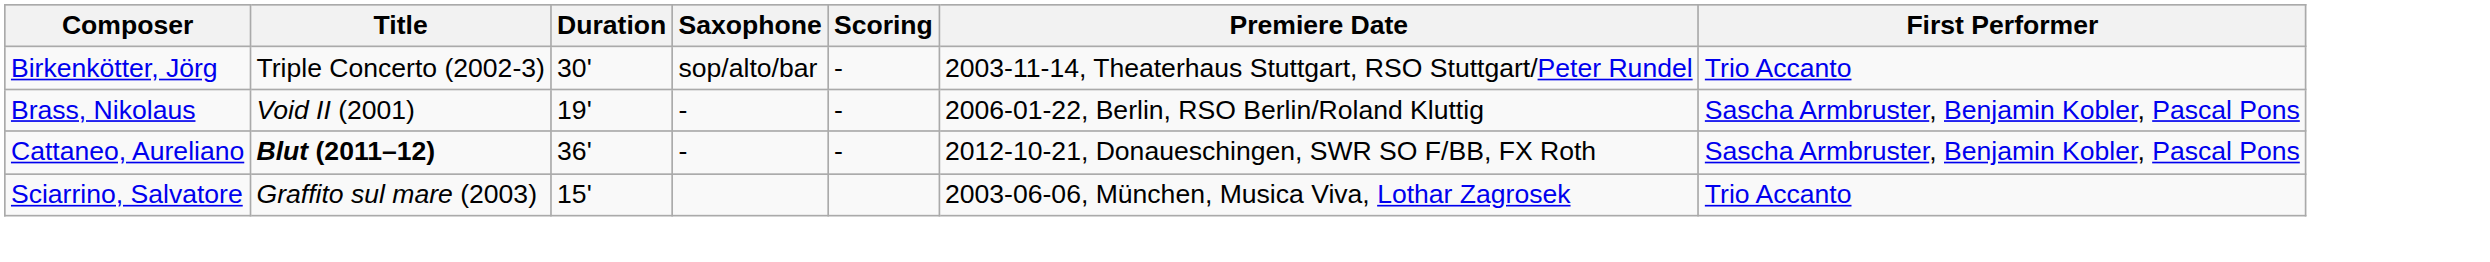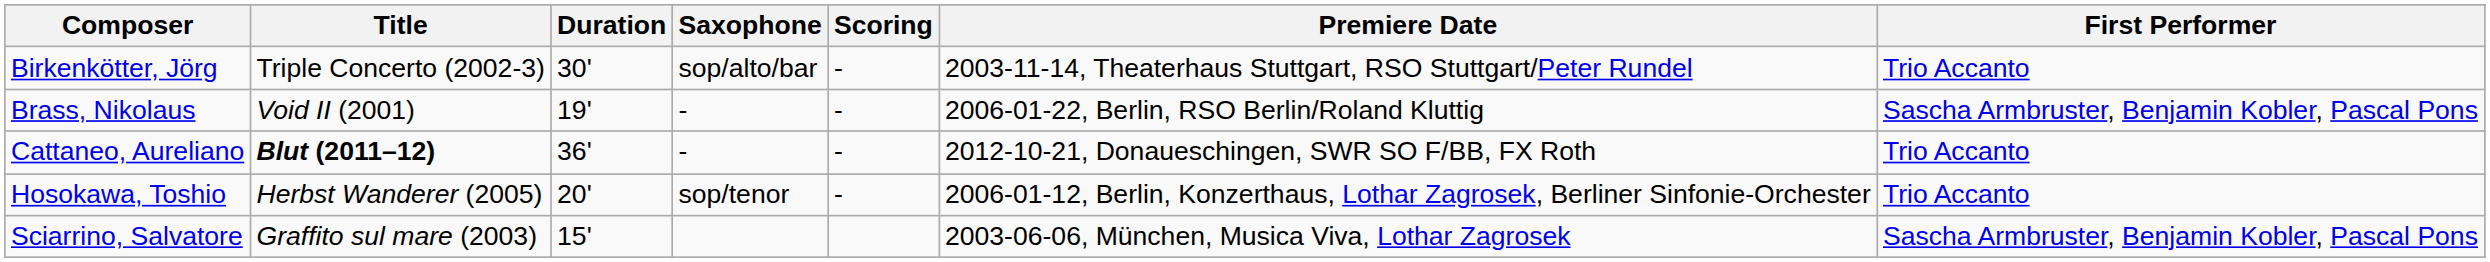Cattaneo, Aureliano | First Performer: Sascha Armbruster, Benjamin Kobler, Pascal Pons -> Trio Accanto
+ row: Hosokawa, Toshio | Herbst Wanderer (2005) | 20' | sop/tenor | - | 2006-01-12, Berlin, Konzerthaus, Lothar Zagrosek, Berliner Sinfonie-Orchester | Trio Accanto
Sciarrino, Salvatore | First Performer: Trio Accanto -> Sascha Armbruster, Benjamin Kobler, Pascal Pons
